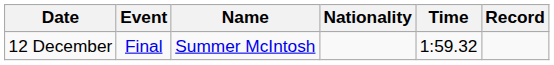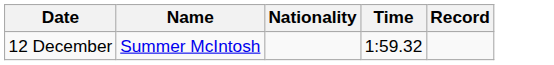- column: Event | Final
